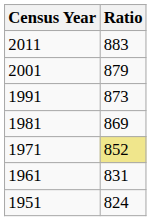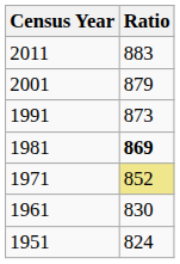1981 | Ratio: normal -> bold
1961 | Ratio: 831 -> 830
